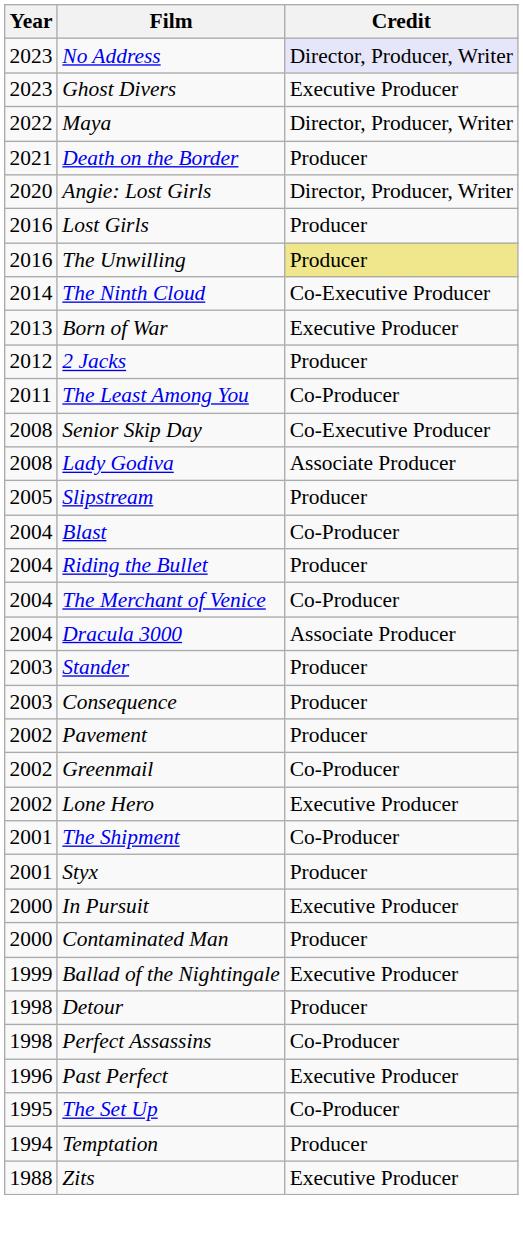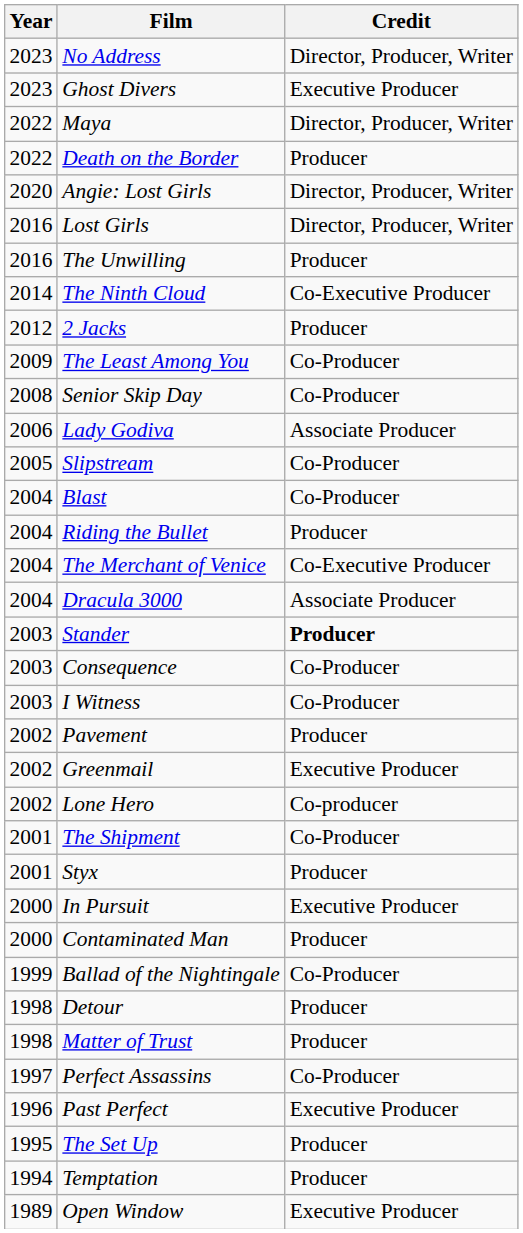No Address | Credit: lavender background -> no background
Death on the Border | Year: 2021 -> 2022
Lost Girls | Credit: Producer -> Director, Producer, Writer
The Unwilling | Credit: khaki background -> no background
- row: 2013 | Born of War | Executive Producer
The Least Among You | Year: 2011 -> 2009
Senior Skip Day | Credit: Co-Executive Producer -> Co-Producer
Lady Godiva | Year: 2008 -> 2006
Slipstream | Credit: Producer -> Co-Producer
The Merchant of Venice | Credit: Co-Producer -> Co-Executive Producer
Stander | Credit: normal -> bold
Consequence | Credit: Producer -> Co-Producer
+ row: 2003 | I Witness | Co-Producer
Greenmail | Credit: Co-Producer -> Executive Producer
Lone Hero | Credit: Executive Producer -> Co-producer
Ballad of the Nightingale | Credit: Executive Producer -> Co-Producer
+ row: 1998 | Matter of Trust | Producer
Perfect Assassins | Year: 1998 -> 1997
The Set Up | Credit: Co-Producer -> Producer
+ row: 1989 | Open Window | Executive Producer
- row: 1988 | Zits | Executive Producer
